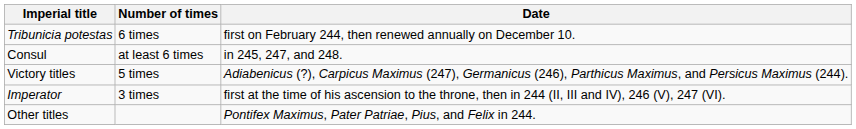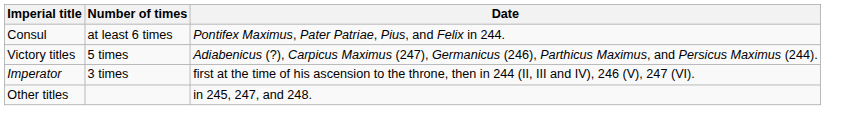- row: Tribunicia potestas | 6 times | first on February 244, then renewed annually on December 10.
Consul | Date: in 245, 247, and 248. -> Pontifex Maximus, Pater Patriae, Pius, and Felix in 244.
Other titles | Date: Pontifex Maximus, Pater Patriae, Pius, and Felix in 244. -> in 245, 247, and 248.
